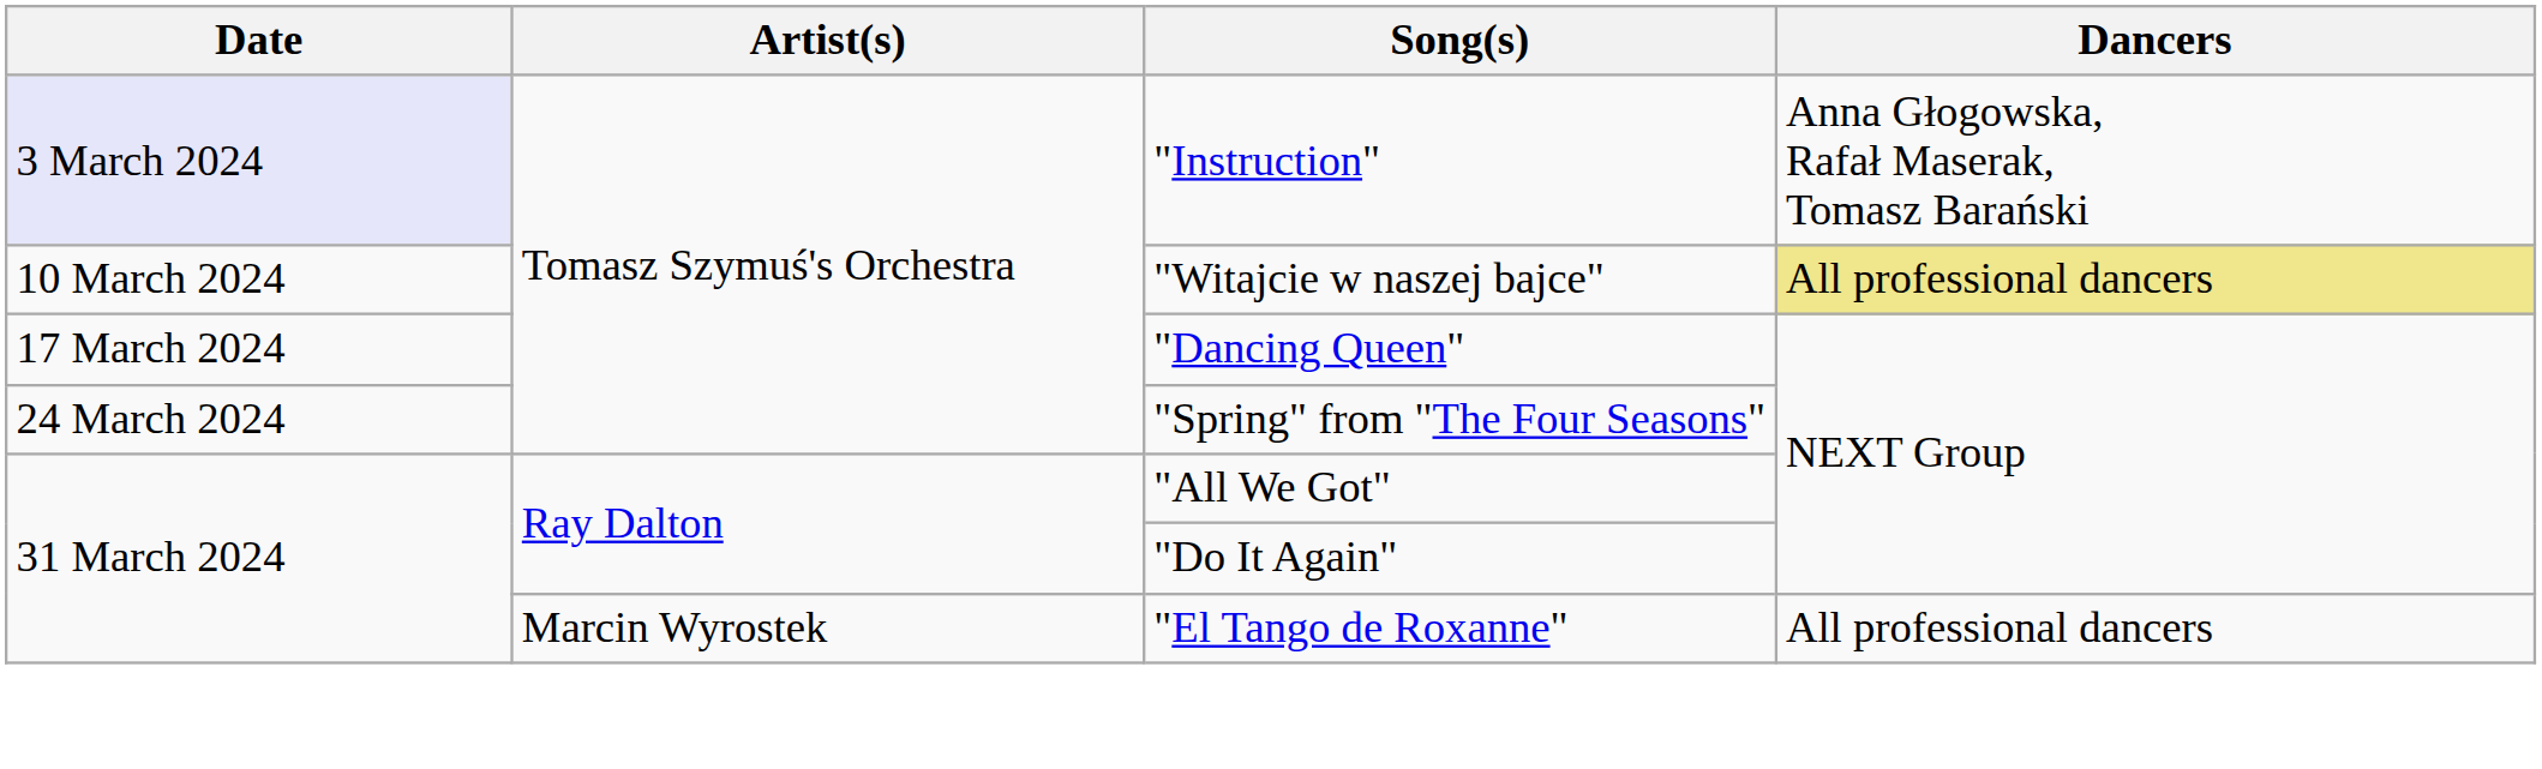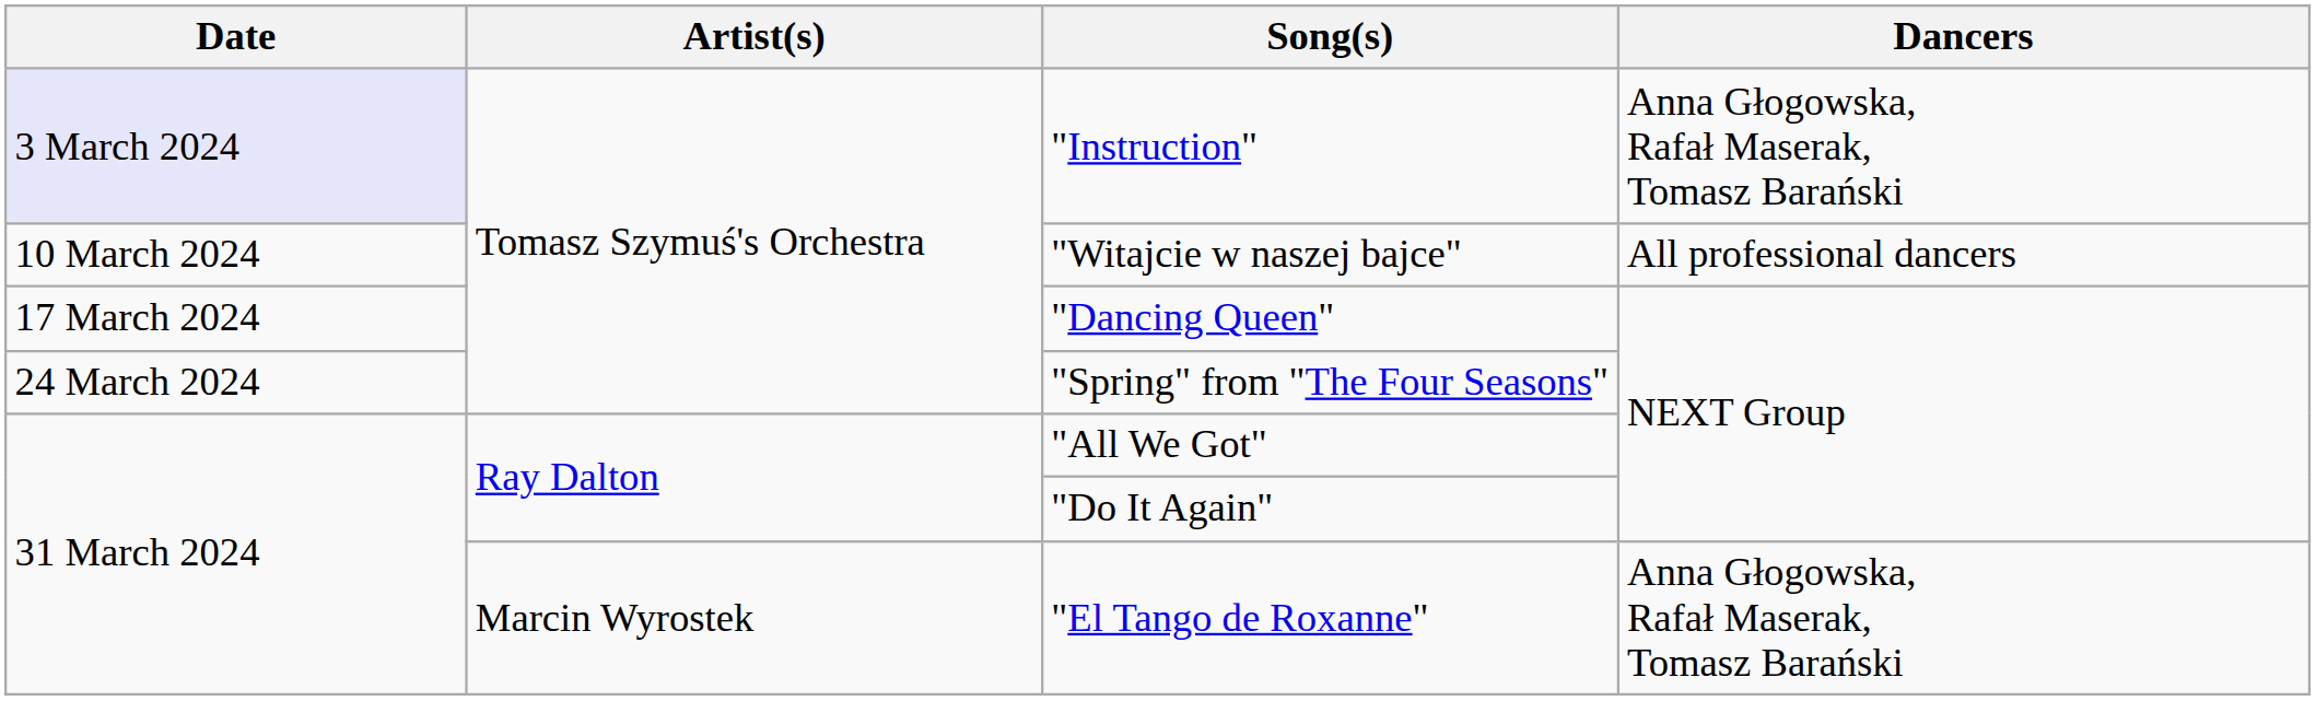"Witajcie w naszej bajce" | Dancers: khaki background -> no background
"El Tango de Roxanne" | Dancers: All professional dancers -> Anna Głogowska, Rafał Maserak, Tomasz Barański
